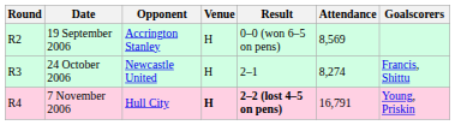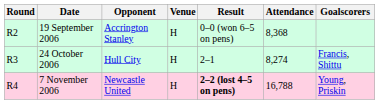19 September 2006 | Attendance: 8,569 -> 8,368
24 October 2006 | Opponent: Newcastle United -> Hull City
7 November 2006 | Opponent: Hull City -> Newcastle United
7 November 2006 | Venue: bold -> normal
7 November 2006 | Attendance: 16,791 -> 16,788
